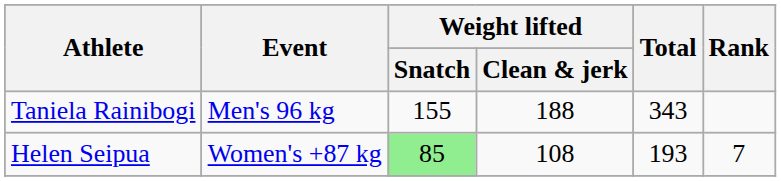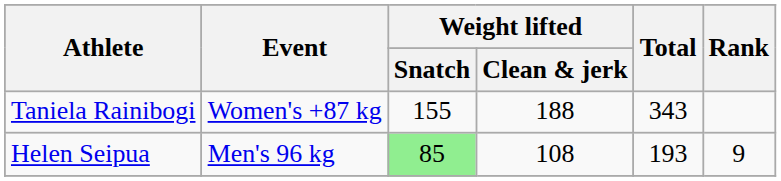Taniela Rainibogi | Event: Men's 96 kg -> Women's +87 kg
Helen Seipua | Event: Women's +87 kg -> Men's 96 kg
Helen Seipua | Rank: 7 -> 9
